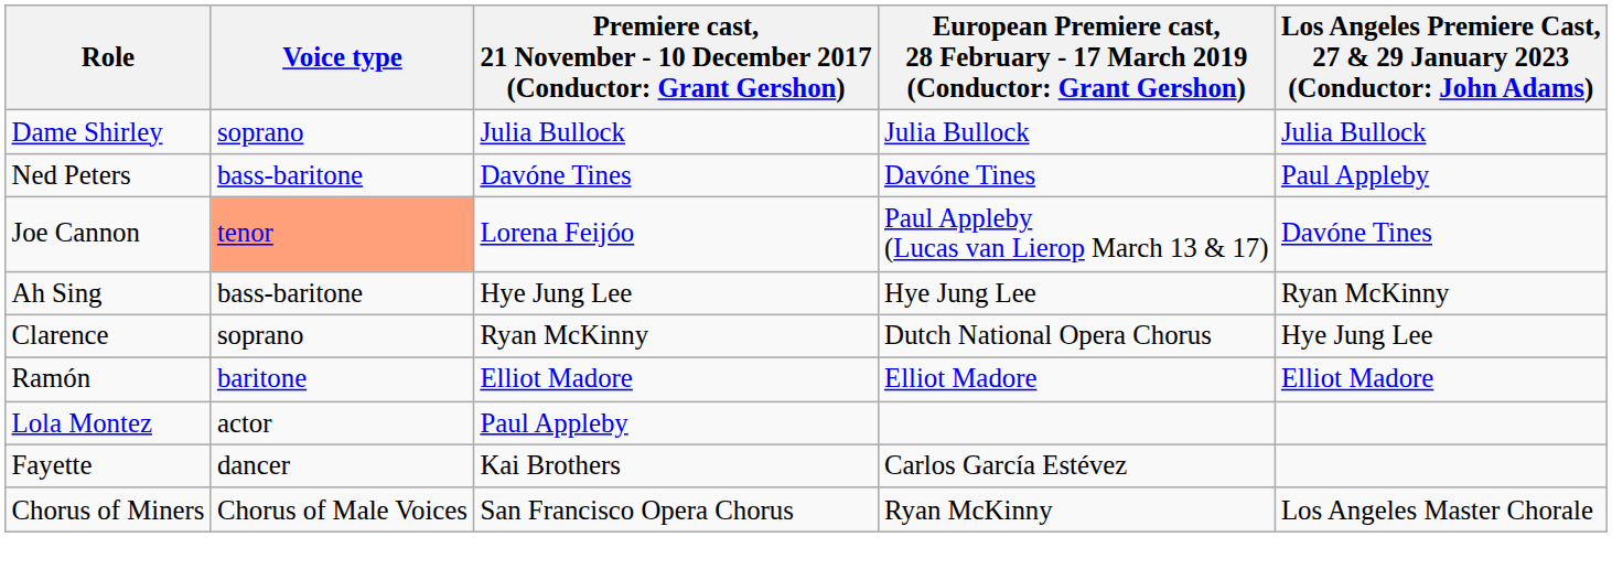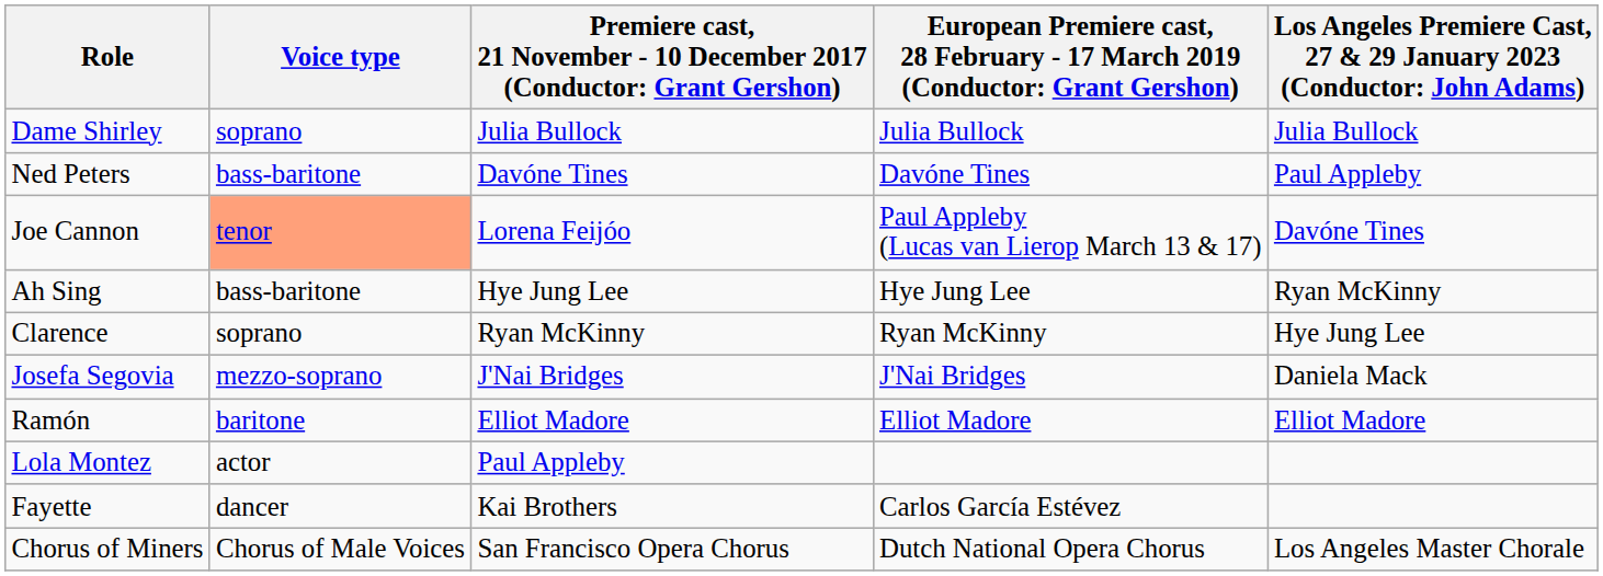Clarence | column 4: Dutch National Opera Chorus -> Ryan McKinny
+ row: Josefa Segovia | mezzo-soprano | J'Nai Bridges | J'Nai Bridges | Daniela Mack
Chorus of Miners | column 4: Ryan McKinny -> Dutch National Opera Chorus
